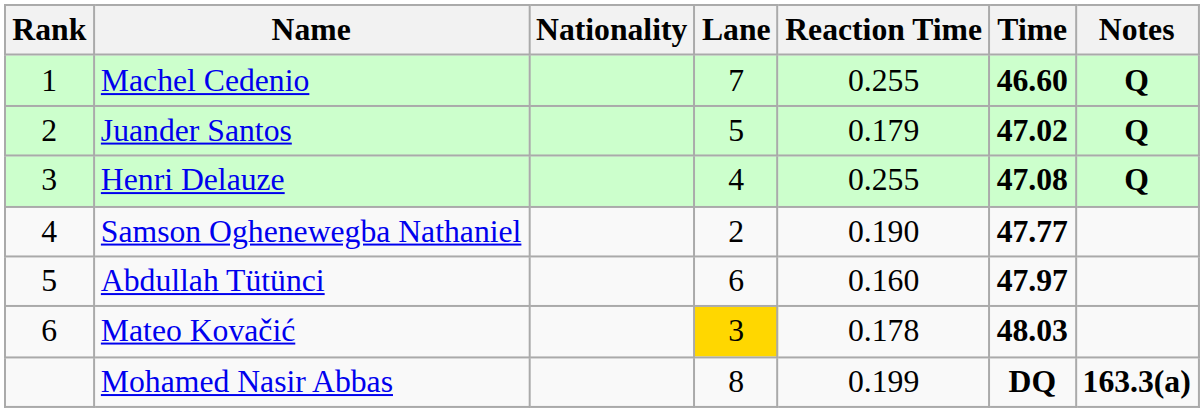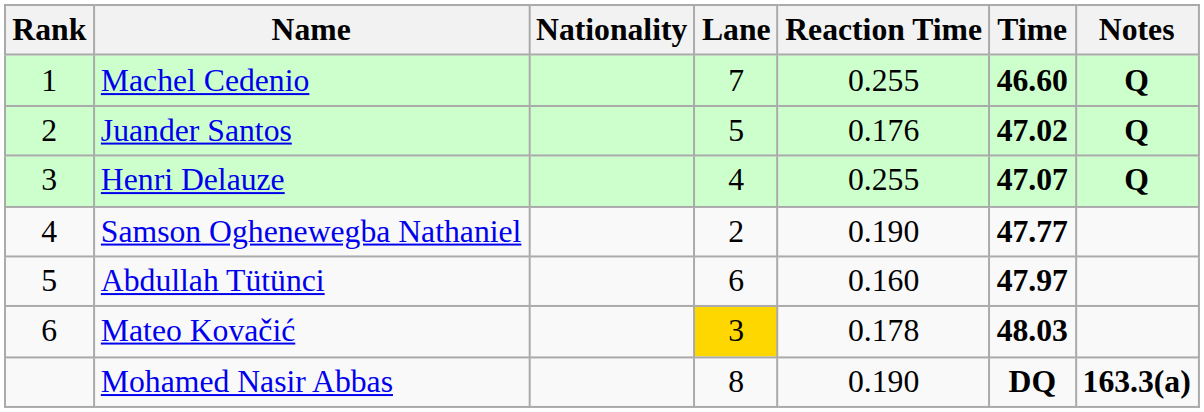Juander Santos | Reaction Time: 0.179 -> 0.176
Henri Delauze | Time: 47.08 -> 47.07
Mohamed Nasir Abbas | Reaction Time: 0.199 -> 0.190
